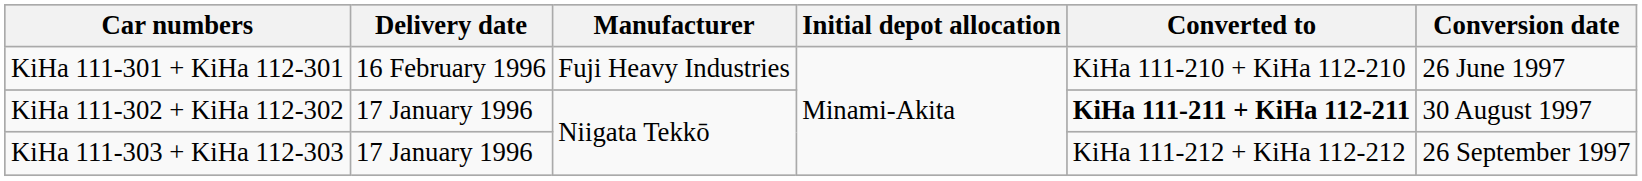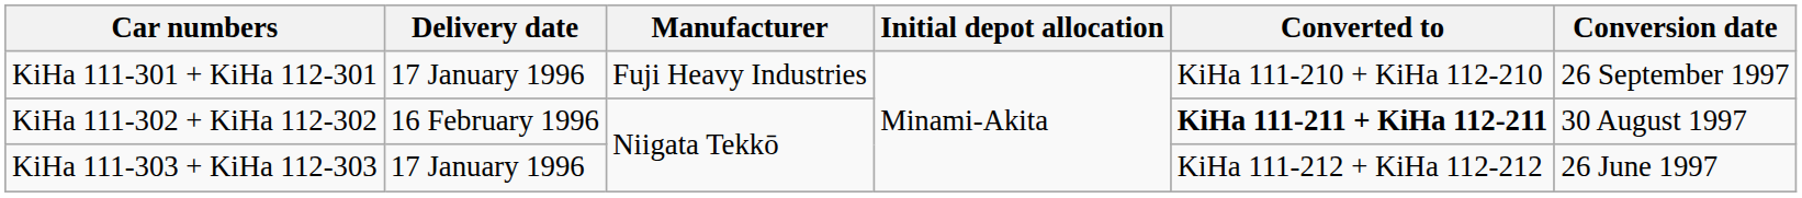KiHa 111-301 + KiHa 112-301 | Delivery date: 16 February 1996 -> 17 January 1996
KiHa 111-301 + KiHa 112-301 | Conversion date: 26 June 1997 -> 26 September 1997
KiHa 111-302 + KiHa 112-302 | Delivery date: 17 January 1996 -> 16 February 1996
KiHa 111-303 + KiHa 112-303 | Conversion date: 26 September 1997 -> 26 June 1997
